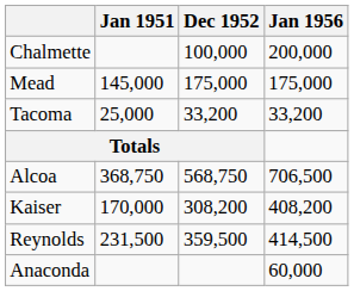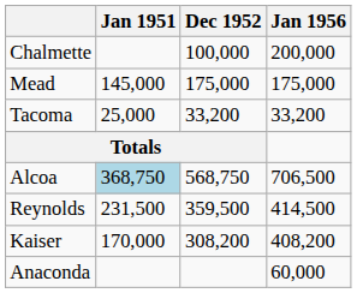Alcoa | Jan 1951: no background -> lightblue background
rows swapped: Reynolds <-> Kaiser
